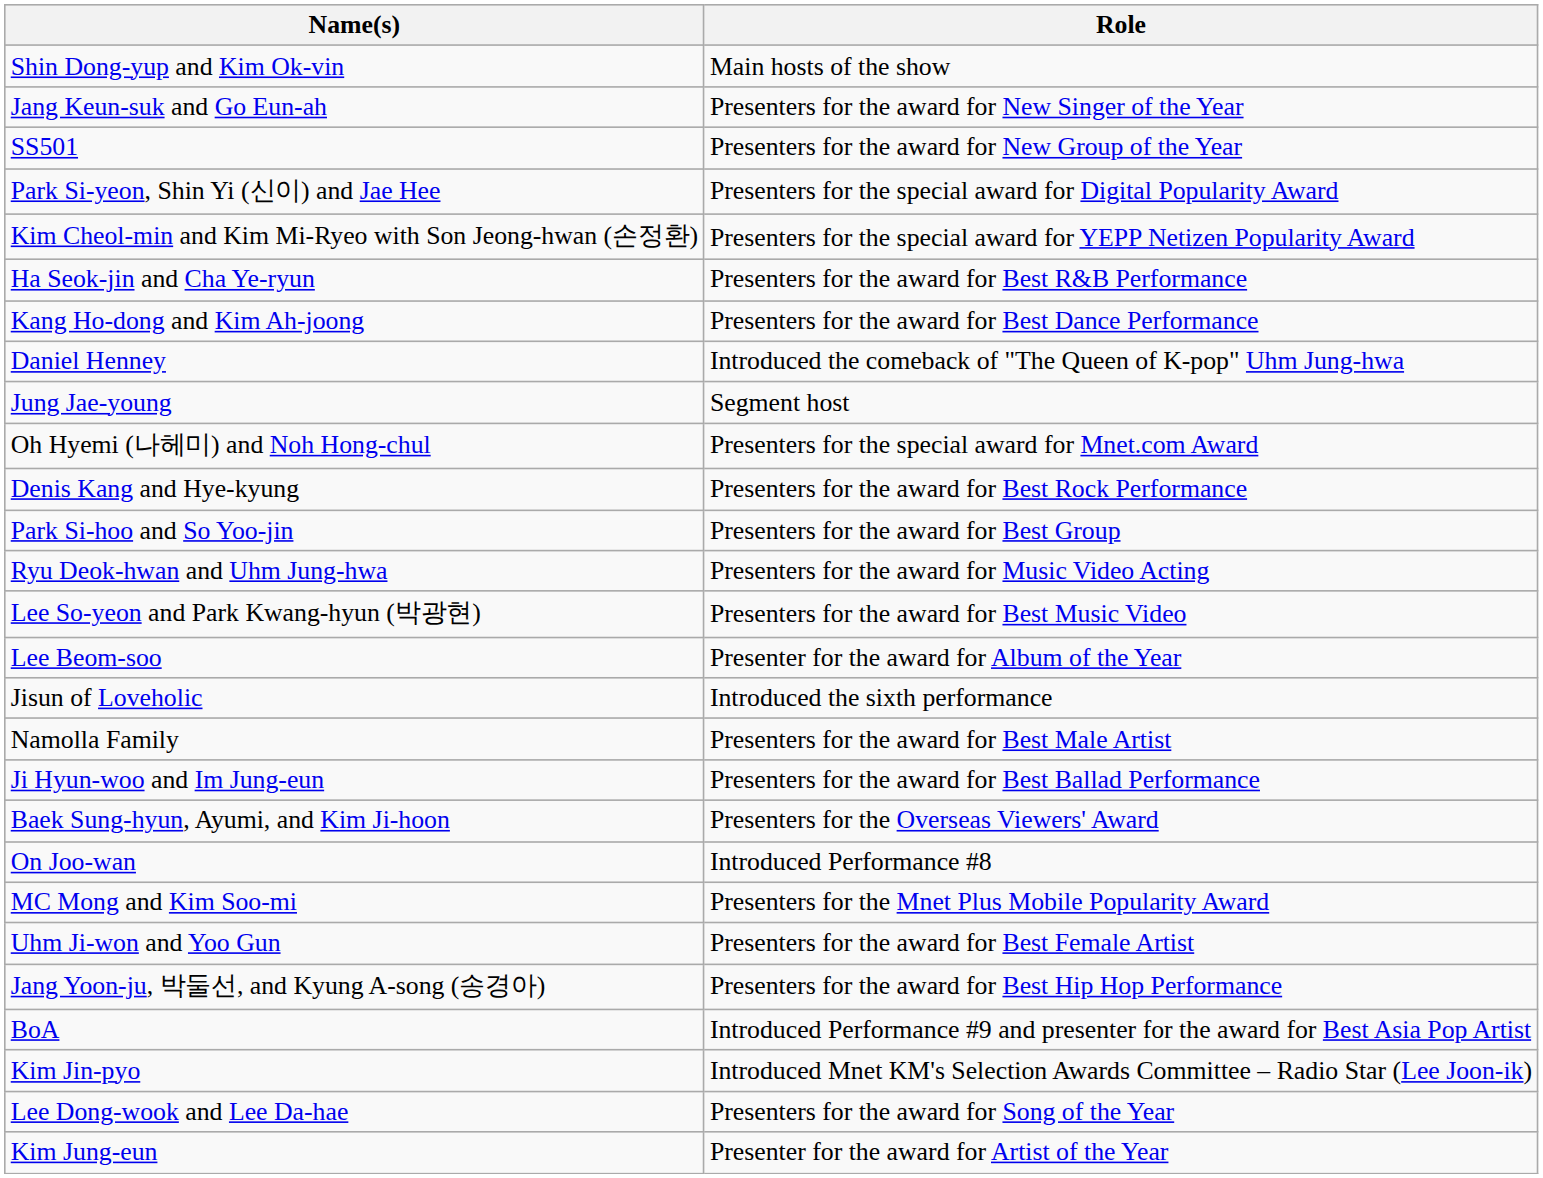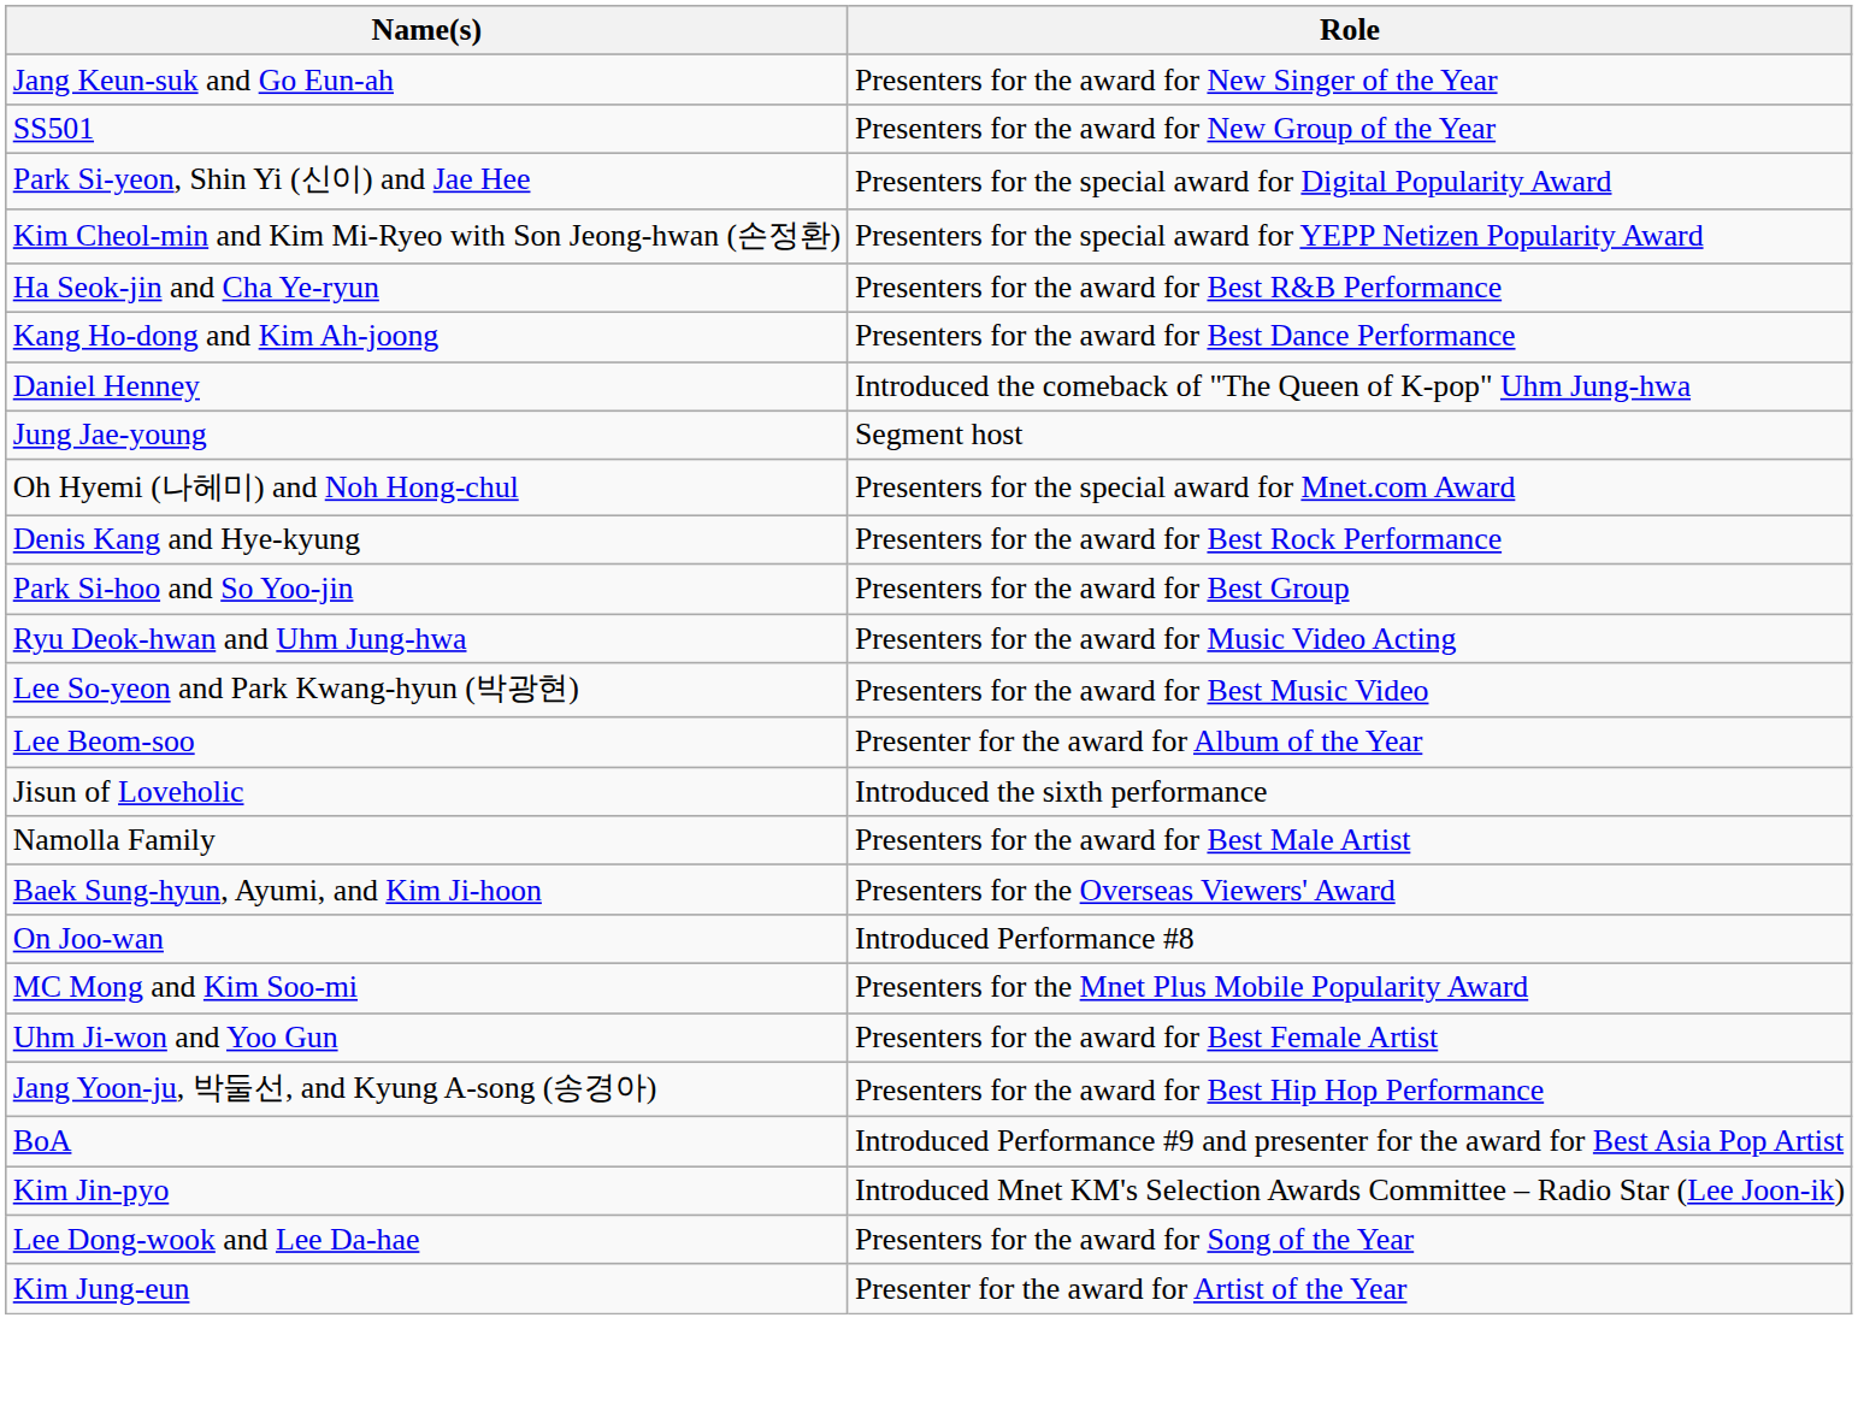- row: Shin Dong-yup and Kim Ok-vin | Main hosts of the show
- row: Ji Hyun-woo and Im Jung-eun | Presenters for the award for Best Ballad Performance
